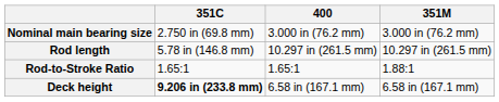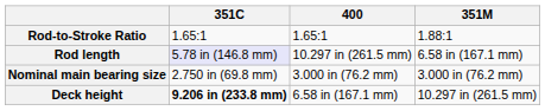rows swapped: Nominal main bearing size <-> Rod-to-Stroke Ratio
Rod length | 351C: no background -> lavender background
Rod length | 351M: 10.297 in (261.5 mm) -> 6.58 in (167.1 mm)
Deck height | 351M: 6.58 in (167.1 mm) -> 10.297 in (261.5 mm)
